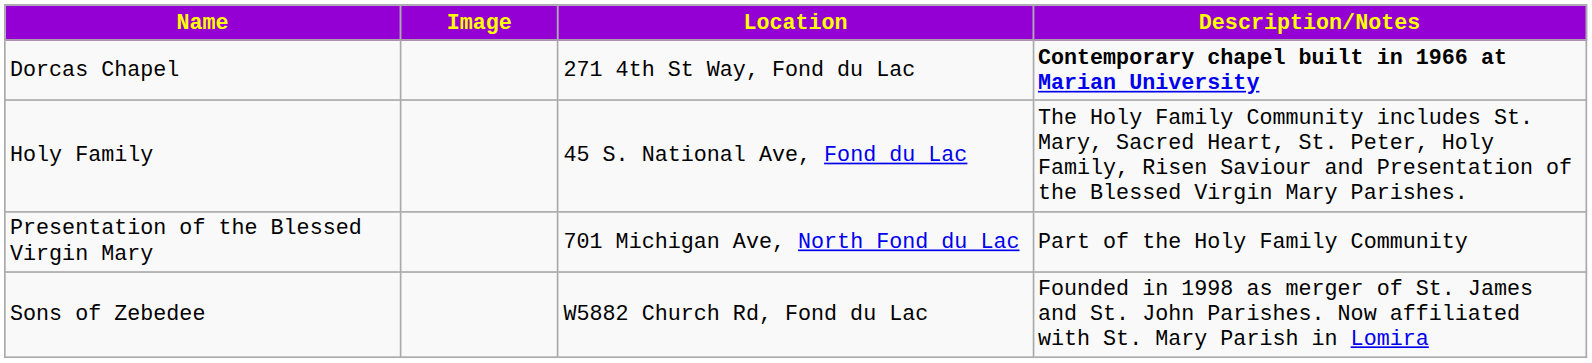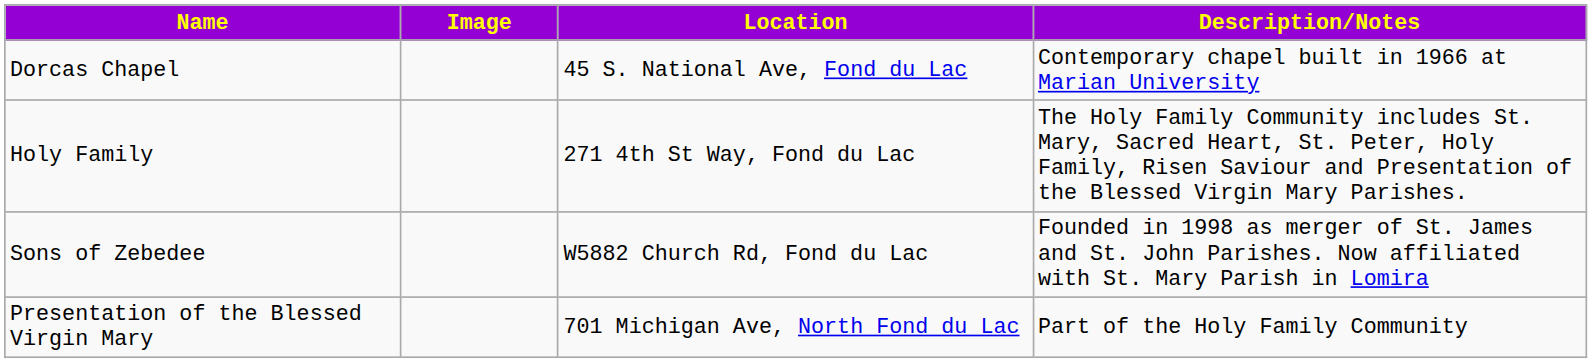Dorcas Chapel | Location: 271 4th St Way, Fond du Lac -> 45 S. National Ave, Fond du Lac
Dorcas Chapel | Description/Notes: bold -> normal
Holy Family | Location: 45 S. National Ave, Fond du Lac -> 271 4th St Way, Fond du Lac
rows swapped: Sons of Zebedee <-> Presentation of the Blessed Virgin Mary
